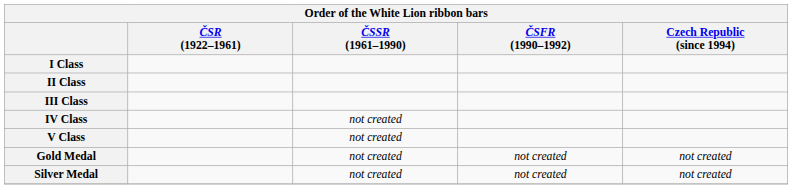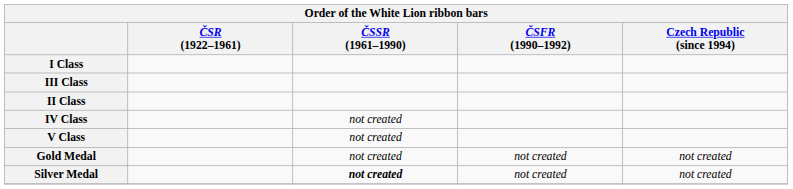rows swapped: II Class <-> III Class
Silver Medal | ČSSR (1961–1990): normal -> bold
